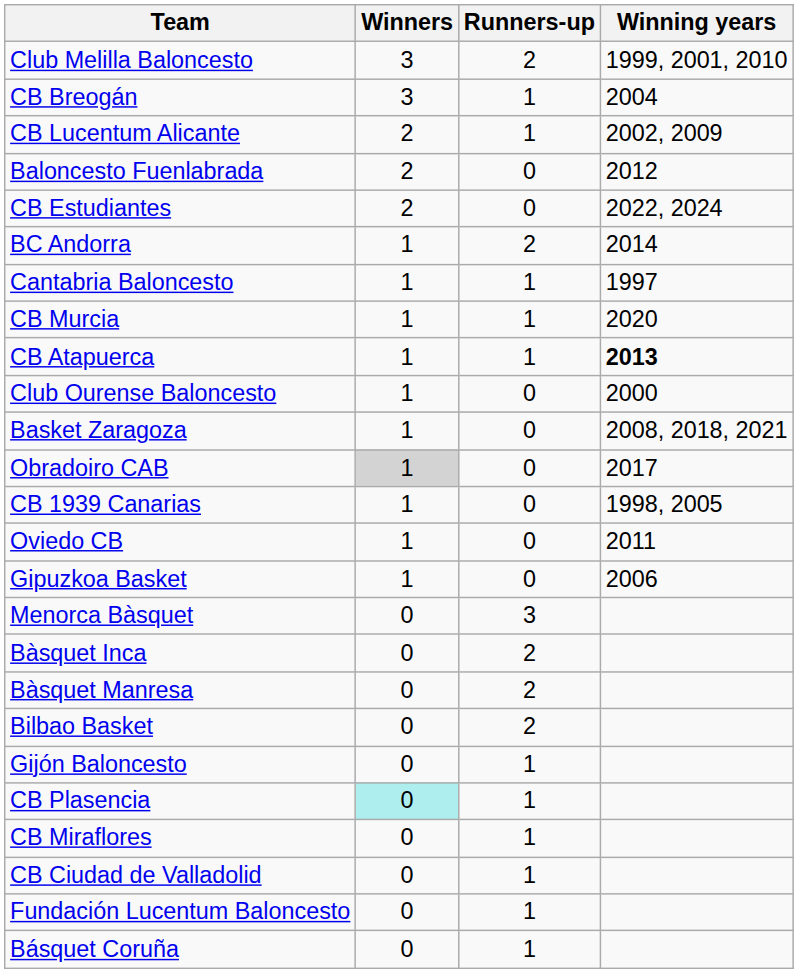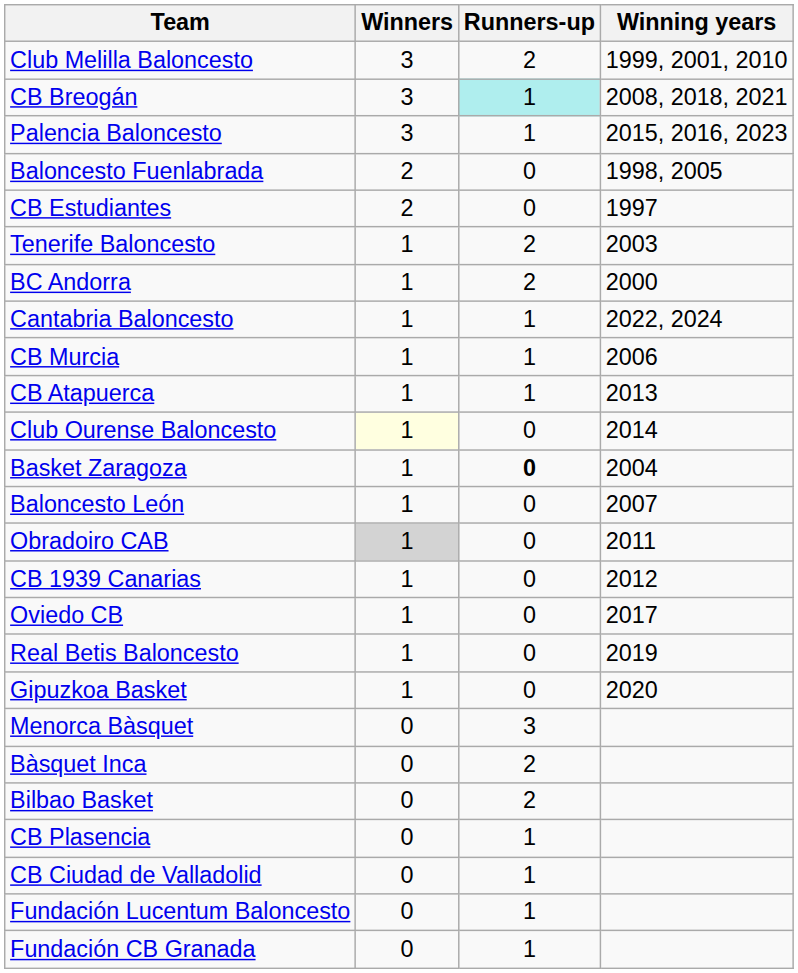CB Breogán | Runners-up: no background -> paleturquoise background
CB Breogán | Winning years: 2004 -> 2008, 2018, 2021
+ row: Palencia Baloncesto | 3 | 1 | 2015, 2016, 2023
- row: CB Lucentum Alicante | 2 | 1 | 2002, 2009
Baloncesto Fuenlabrada | Winning years: 2012 -> 1998, 2005
CB Estudiantes | Winning years: 2022, 2024 -> 1997
+ row: Tenerife Baloncesto | 1 | 2 | 2003
BC Andorra | Winning years: 2014 -> 2000
Cantabria Baloncesto | Winning years: 1997 -> 2022, 2024
CB Murcia | Winning years: 2020 -> 2006
CB Atapuerca | Winning years: bold -> normal
Club Ourense Baloncesto | Winners: no background -> lightyellow background
Club Ourense Baloncesto | Winning years: 2000 -> 2014
Basket Zaragoza | Runners-up: normal -> bold
Basket Zaragoza | Winning years: 2008, 2018, 2021 -> 2004
+ row: Baloncesto León | 1 | 0 | 2007
Obradoiro CAB | Winning years: 2017 -> 2011
CB 1939 Canarias | Winning years: 1998, 2005 -> 2012
Oviedo CB | Winning years: 2011 -> 2017
+ row: Real Betis Baloncesto | 1 | 0 | 2019
Gipuzkoa Basket | Winning years: 2006 -> 2020
- row: Bàsquet Manresa | 0 | 2
- row: Gijón Baloncesto | 0 | 1
CB Plasencia | Winners: paleturquoise background -> no background
- row: CB Miraflores | 0 | 1
+ row: Fundación CB Granada | 0 | 1
- row: Básquet Coruña | 0 | 1
